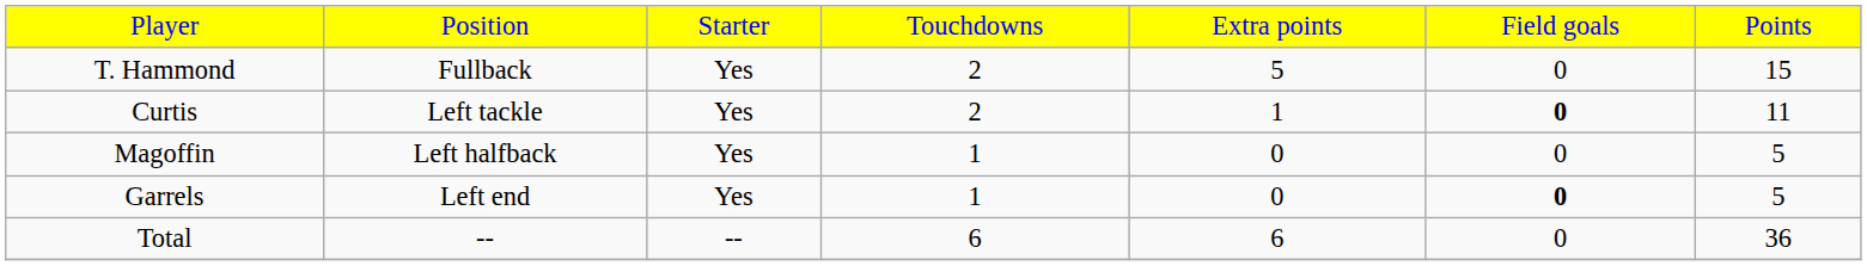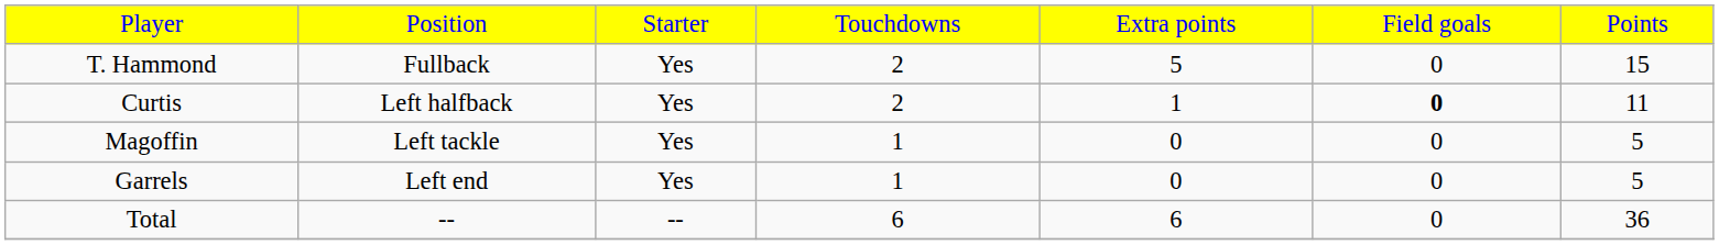Curtis | column 2: Left tackle -> Left halfback
Magoffin | column 2: Left halfback -> Left tackle
Garrels | column 6: bold -> normal
